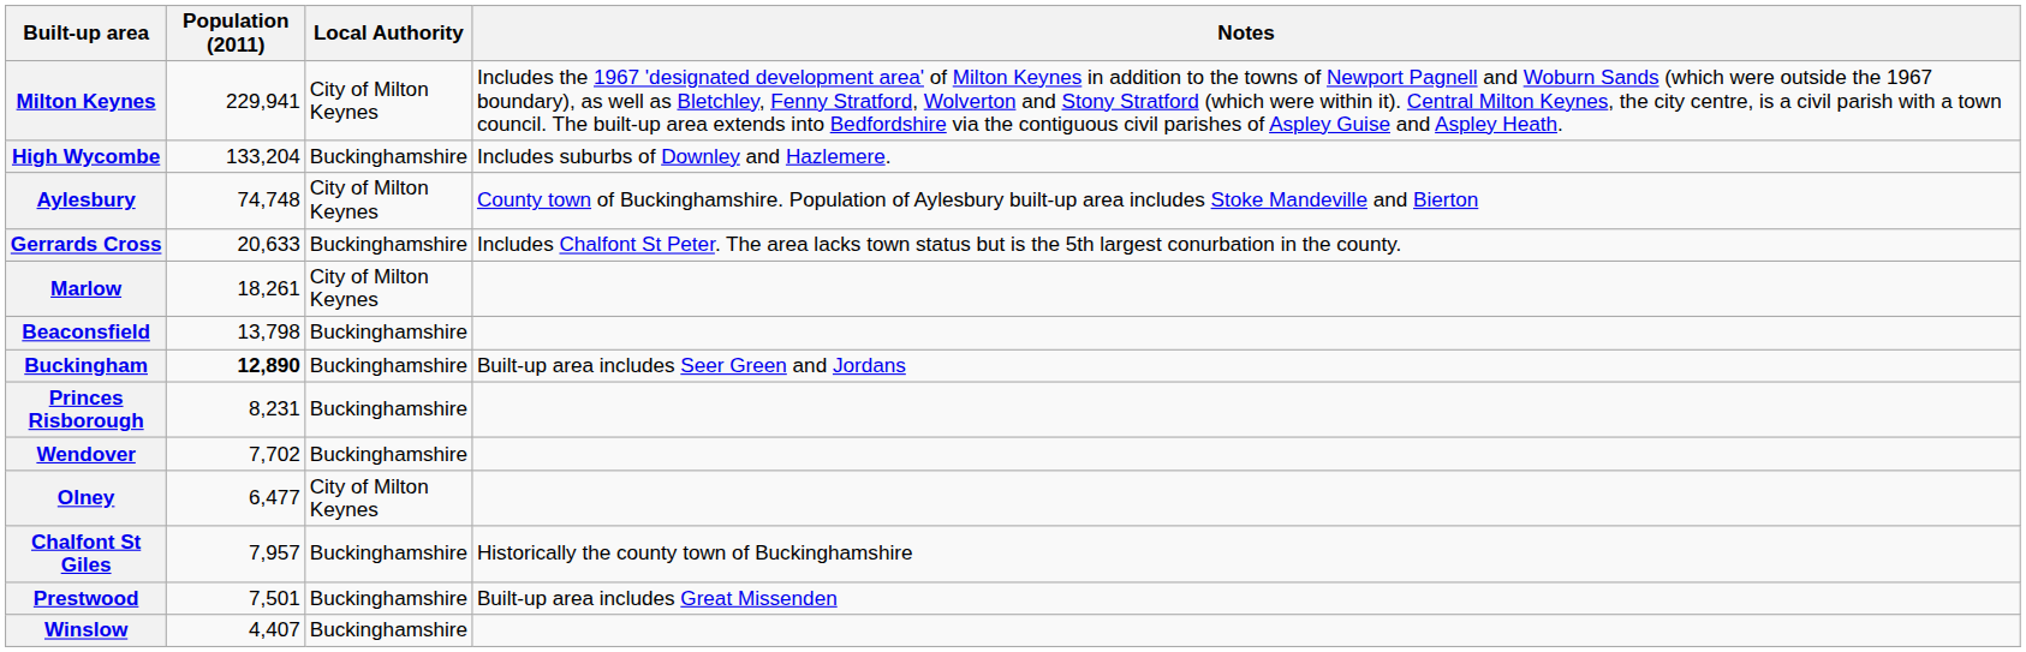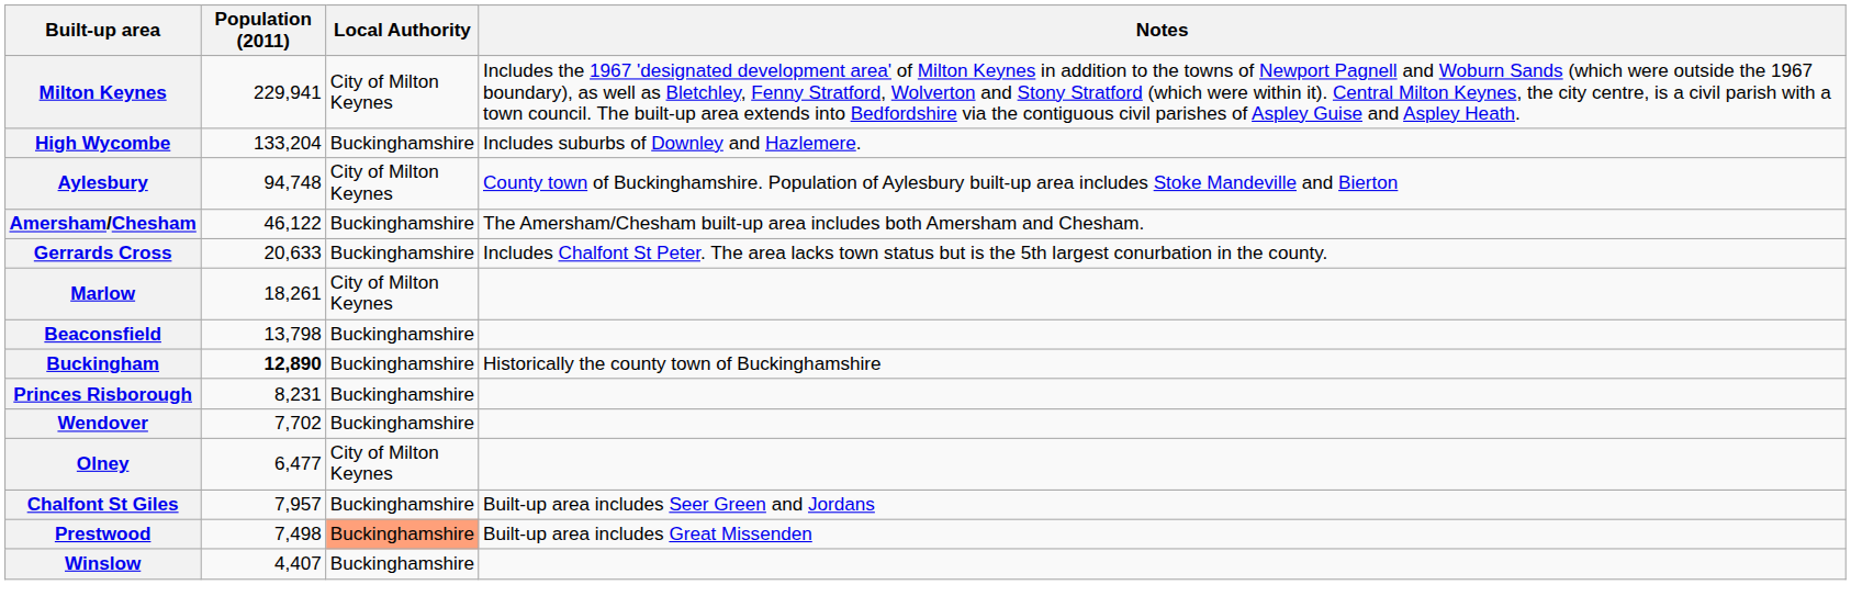Aylesbury | Population (2011): 74,748 -> 94,748
+ row: Amersham/Chesham | 46,122 | Buckinghamshire | The Amersham/Chesham built-up area includes both Amersham and Chesham.
Buckingham | Notes: Built-up area includes Seer Green and Jordans -> Historically the county town of Buckinghamshire
Chalfont St Giles | Notes: Historically the county town of Buckinghamshire -> Built-up area includes Seer Green and Jordans
Prestwood | Population (2011): 7,501 -> 7,498
Prestwood | Local Authority: no background -> lightsalmon background
